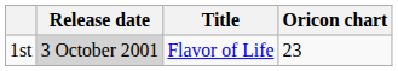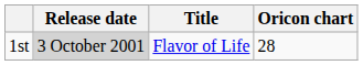1st | Oricon chart: 23 -> 28
